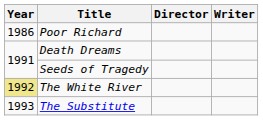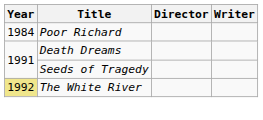Poor Richard | Year: 1986 -> 1984
- row: 1993 | The Substitute
